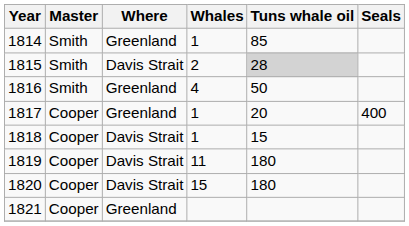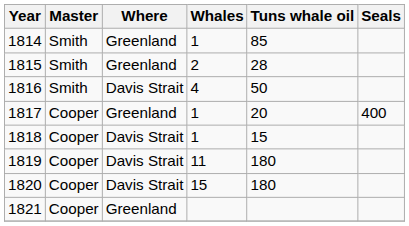1815 | Where: Davis Strait -> Greenland
1815 | Tuns whale oil: lightgrey background -> no background
1816 | Where: Greenland -> Davis Strait
